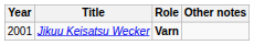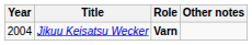Jikuu Keisatsu Wecker | Year: 2001 -> 2004
